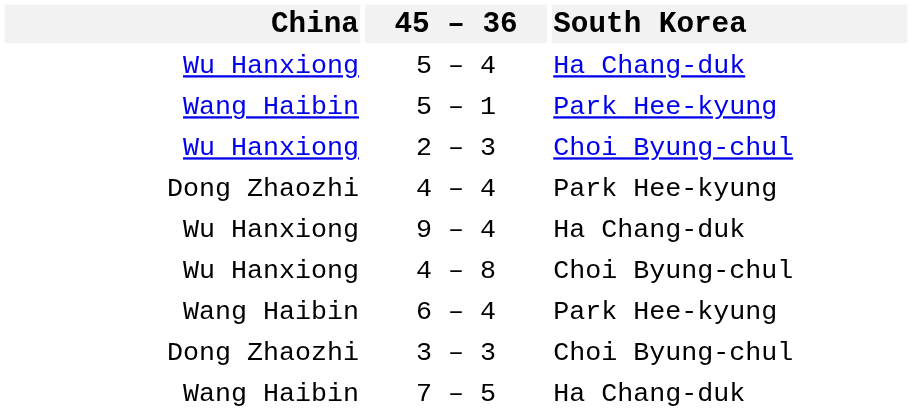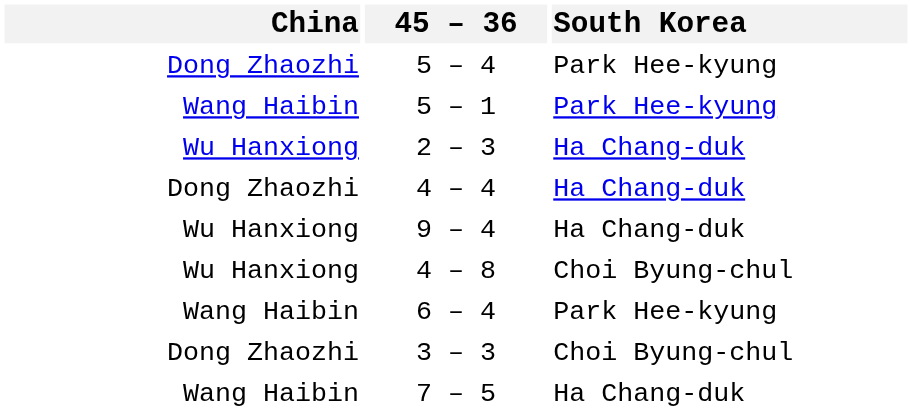5 – 4 | China: Wu Hanxiong -> Dong Zhaozhi
5 – 4 | South Korea: Ha Chang-duk -> Park Hee-kyung
2 – 3 | South Korea: Choi Byung-chul -> Ha Chang-duk
4 – 4 | South Korea: Park Hee-kyung -> Ha Chang-duk
